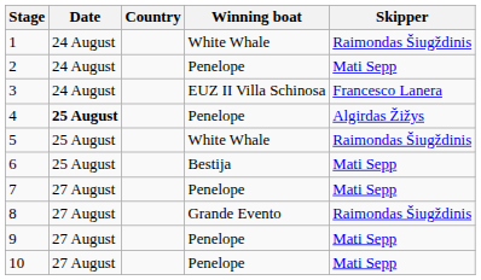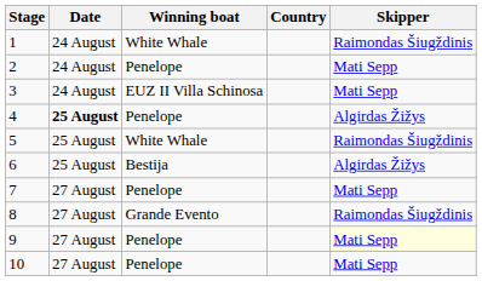columns swapped: Winning boat <-> Country
3 | Skipper: Francesco Lanera -> Mati Sepp
6 | Skipper: Mati Sepp -> Algirdas Žižys
9 | Skipper: no background -> lightyellow background
